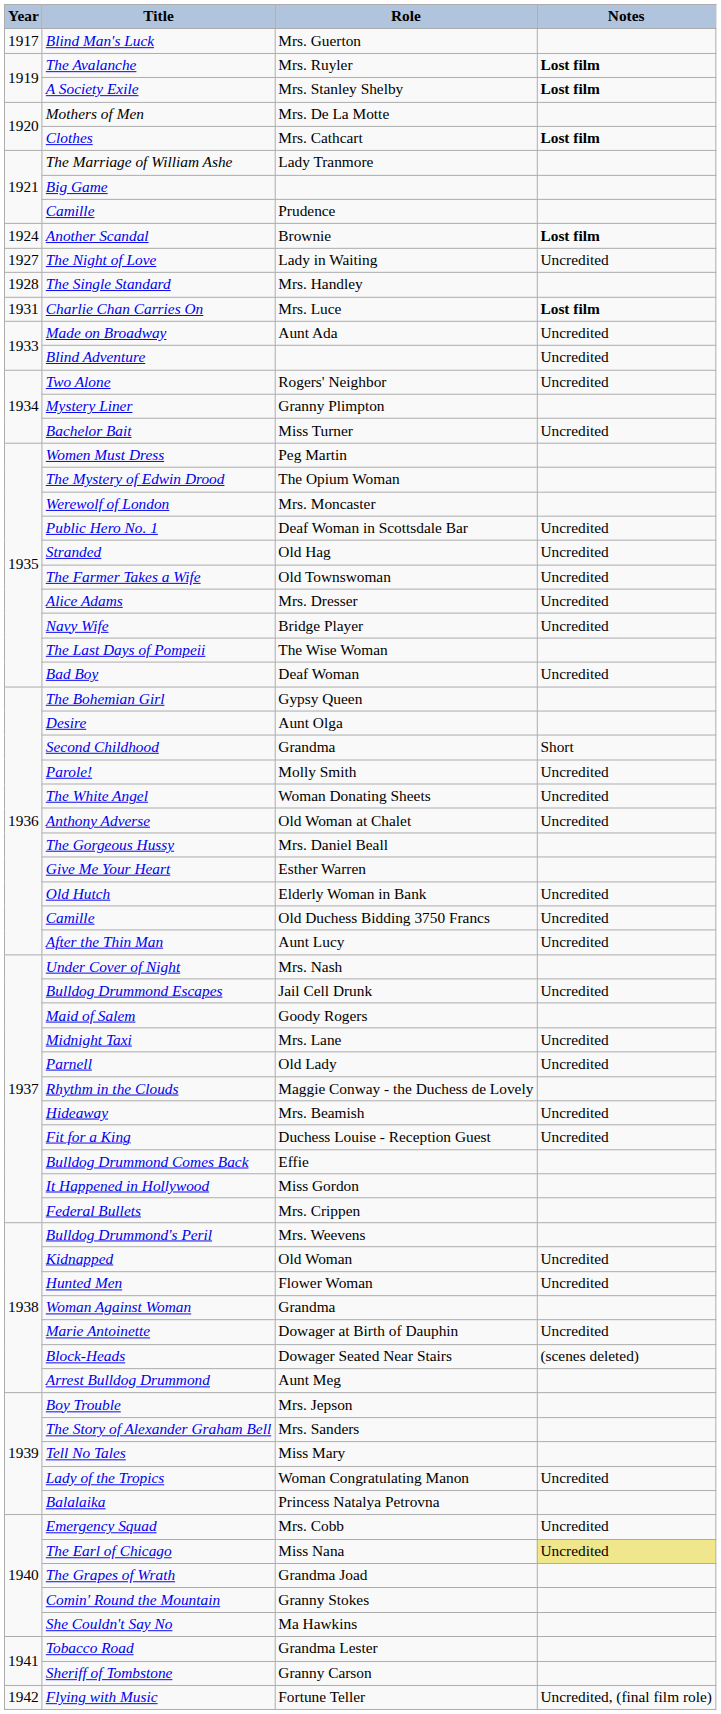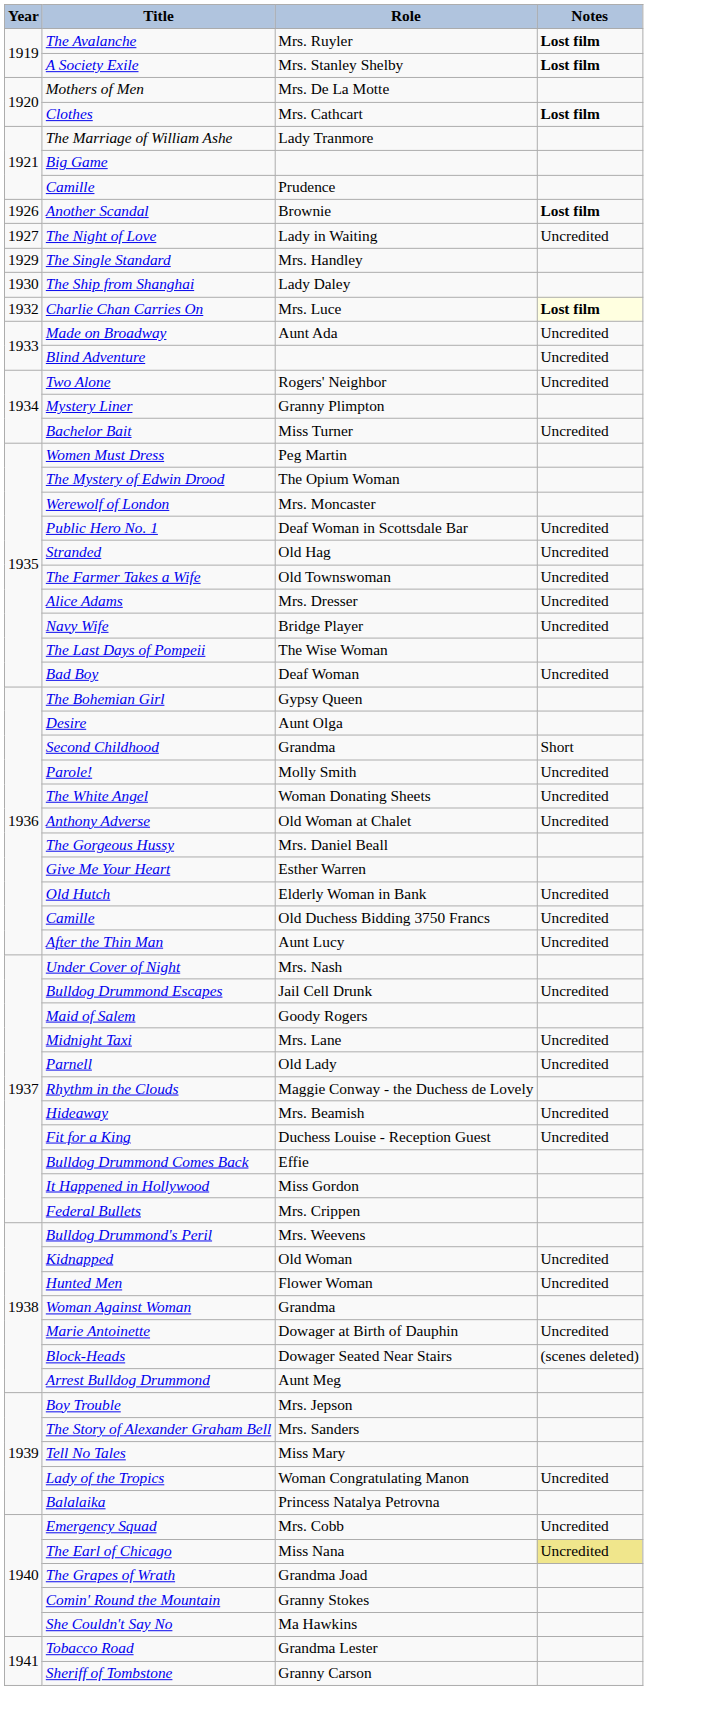- row: 1917 | Blind Man's Luck | Mrs. Guerton
Another Scandal | Year: 1924 -> 1926
The Single Standard | Year: 1928 -> 1929
+ row: 1930 | The Ship from Shanghai | Lady Daley
Charlie Chan Carries On | Year: 1931 -> 1932
Charlie Chan Carries On | Notes: no background -> lightyellow background
- row: 1942 | Flying with Music | Fortune Teller | Uncredited, (final film role)
